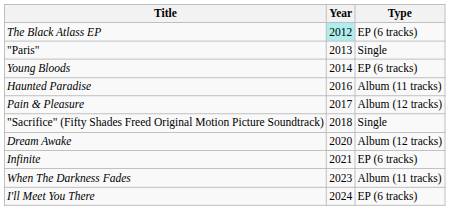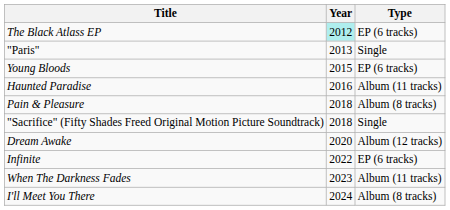Young Bloods | Year: 2014 -> 2015
Pain & Pleasure | Year: 2017 -> 2018
Pain & Pleasure | Type: Album (12 tracks) -> Album (8 tracks)
Infinite | Year: 2021 -> 2022
I'll Meet You There | Type: EP (6 tracks) -> Album (8 tracks)
